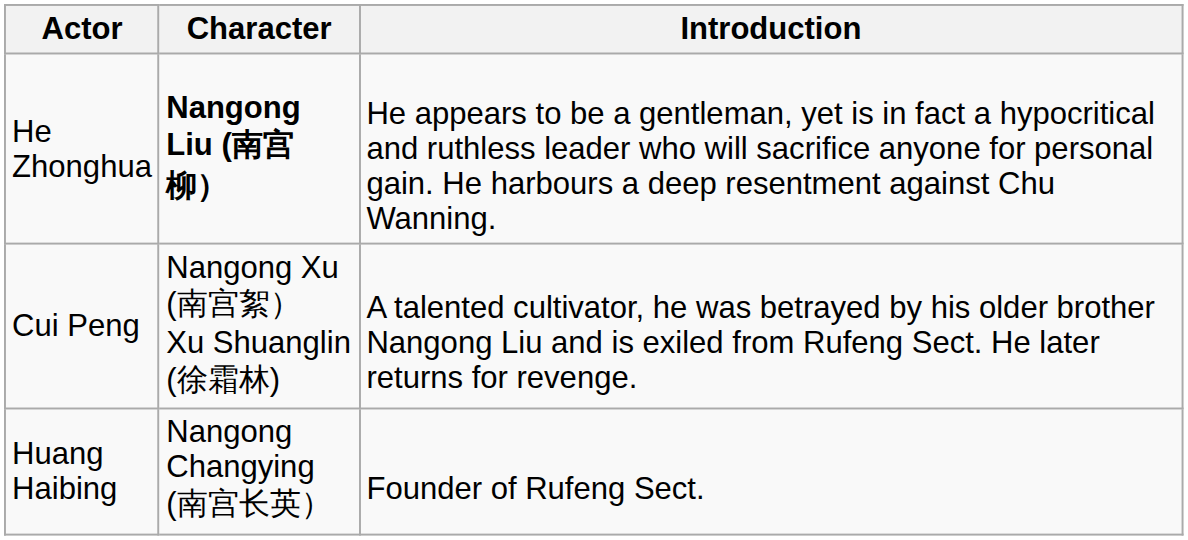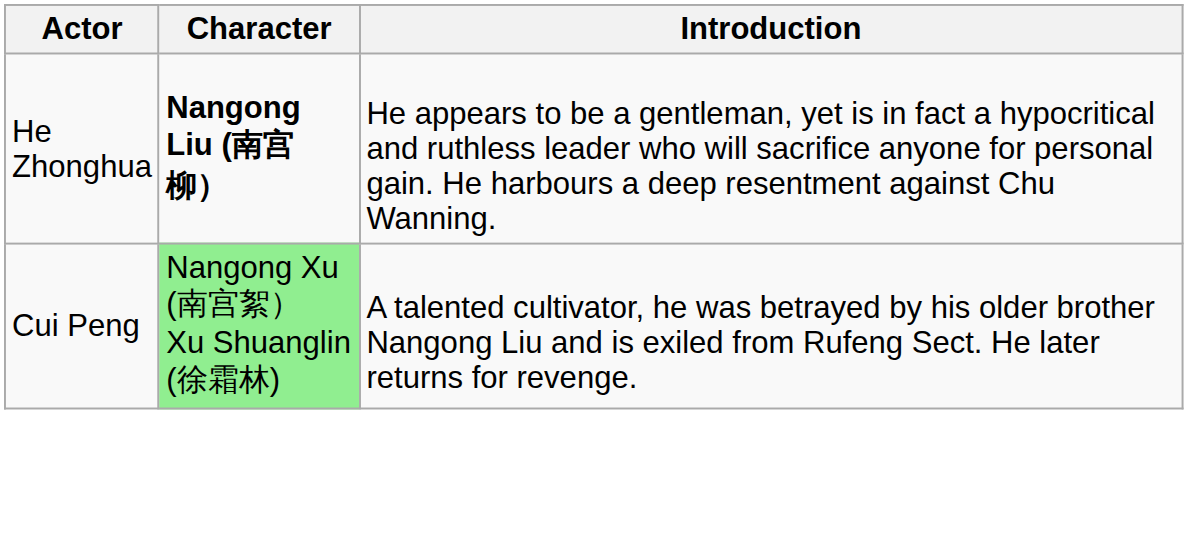Cui Peng | Character: no background -> lightgreen background
- row: Huang Haibing | Nangong Changying (南宫长英） | Founder of Rufeng Sect.
